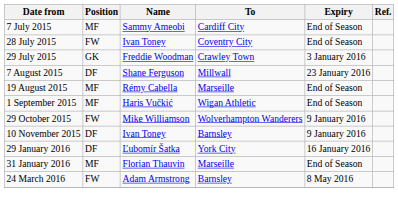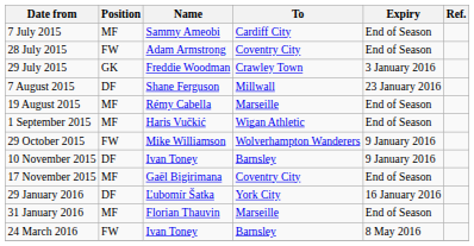28 July 2015 | Name: Ivan Toney -> Adam Armstrong
+ row: 17 November 2015 | MF | Gaël Bigirimana | Coventry City | End of Season
24 March 2016 | Name: Adam Armstrong -> Ivan Toney
